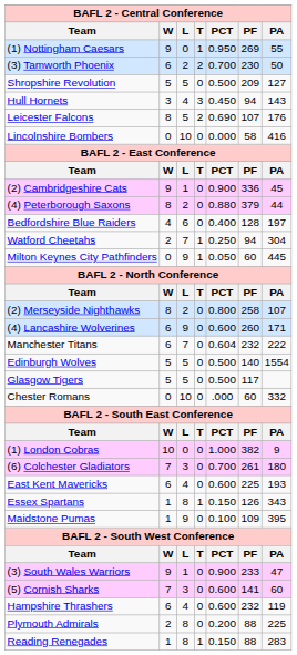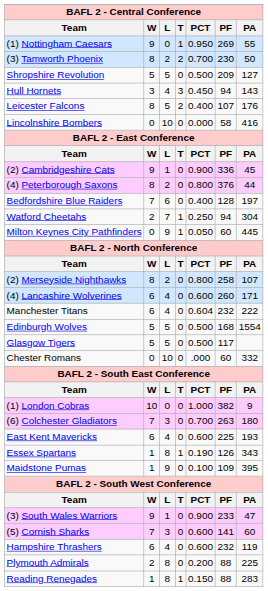(3) Tamworth Phoenix | W: 6 -> 8
Leicester Falcons | PCT: 0.690 -> 0.400
(4) Peterborough Saxons | PCT: 0.880 -> 0.800
(4) Peterborough Saxons | PF: 379 -> 376
Bedfordshire Blue Raiders | W: 4 -> 7
(4) Lancashire Wolverines | L: 9 -> 4
Manchester Titans | L: 7 -> 4
Edinburgh Wolves | PF: 140 -> 168
(6) Colchester Gladiators | PF: 261 -> 263
Essex Spartans | PCT: 0.150 -> 0.190
